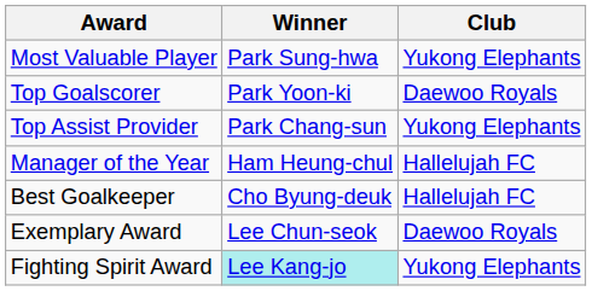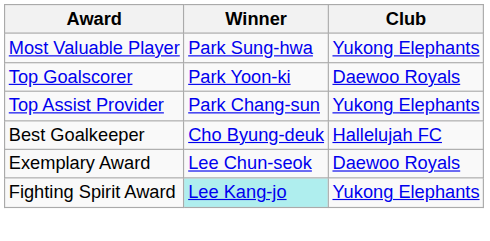- row: Manager of the Year | Ham Heung-chul | Hallelujah FC
